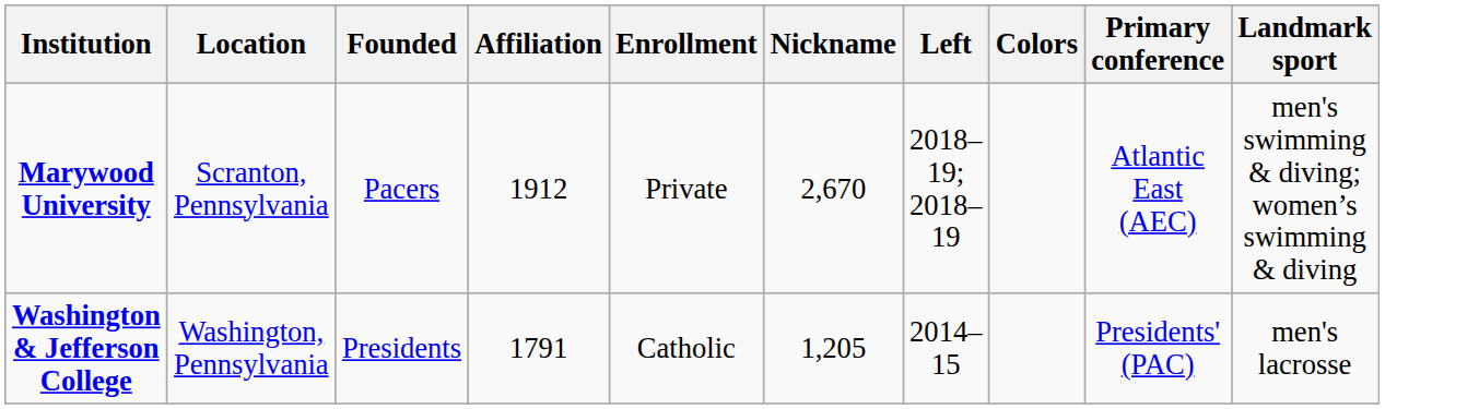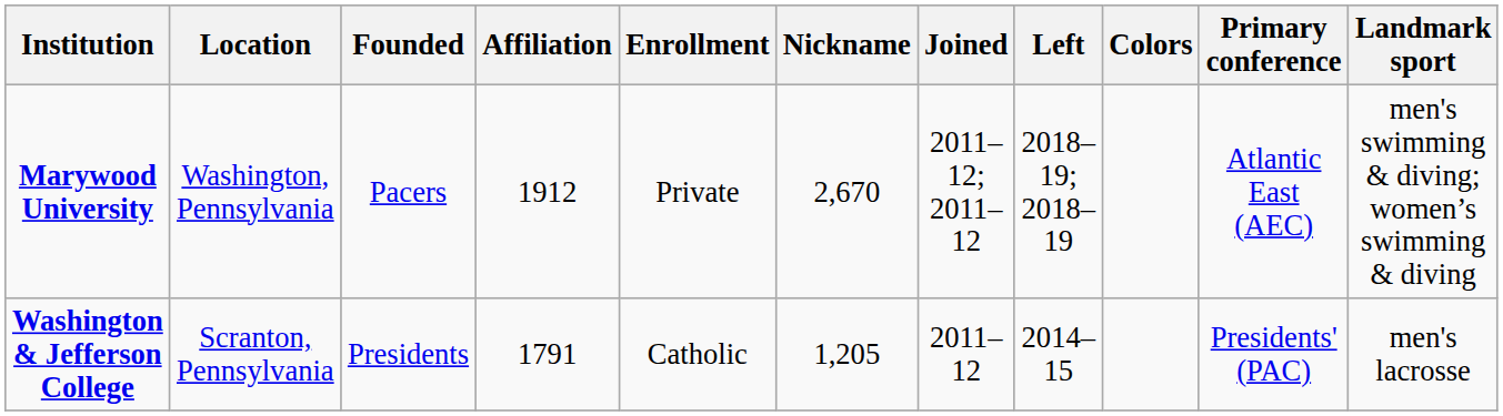+ column: Joined | 2011–12; 2011–12 | 2011–12
Marywood University | Location: Scranton, Pennsylvania -> Washington, Pennsylvania
Washington & Jefferson College | Location: Washington, Pennsylvania -> Scranton, Pennsylvania
